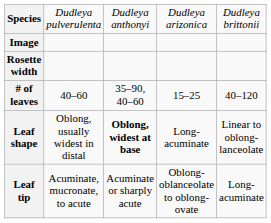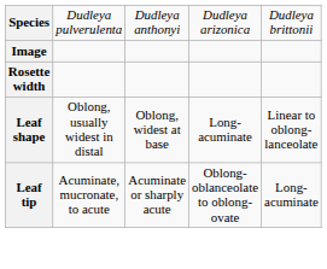- row: # of leaves | 40–60 | 35–90, 40–60 | 15–25 | 40–120
Leaf shape | column 3: bold -> normal
